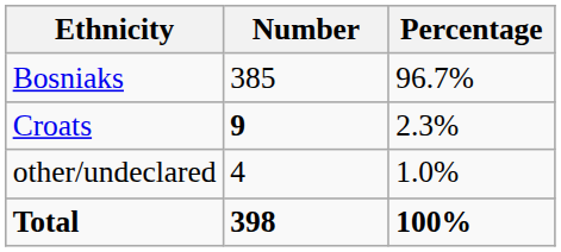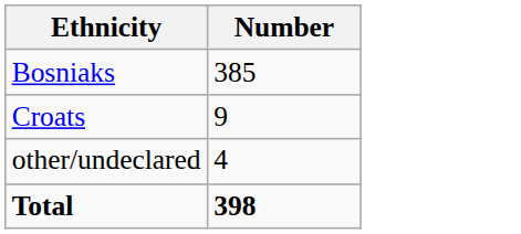- column: Percentage | 96.7% | 2.3% | 1.0% | 100%
Croats | Number: bold -> normal
